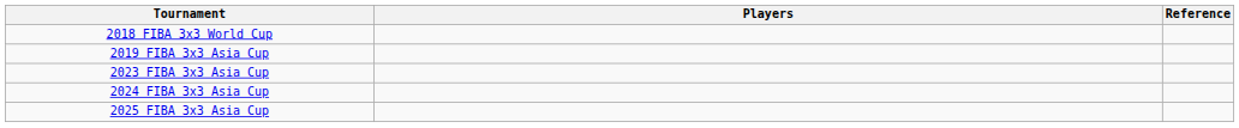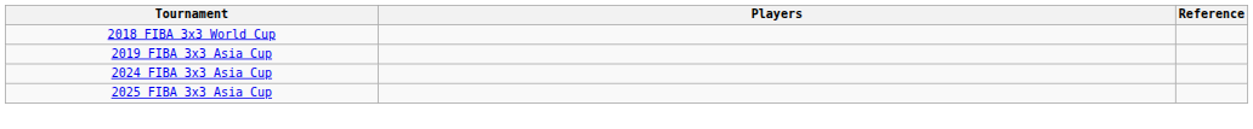- row: 2023 FIBA 3x3 Asia Cup
